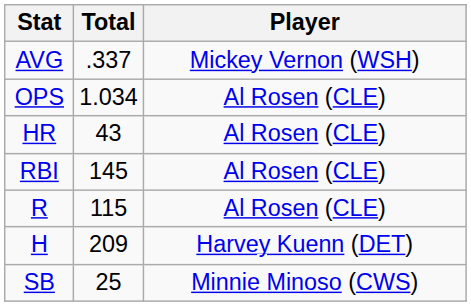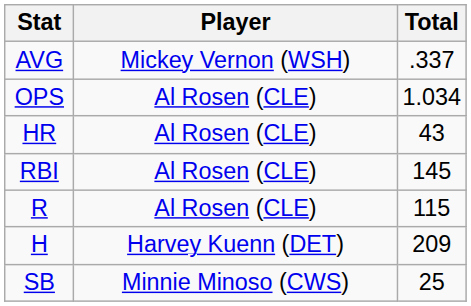columns swapped: Player <-> Total
